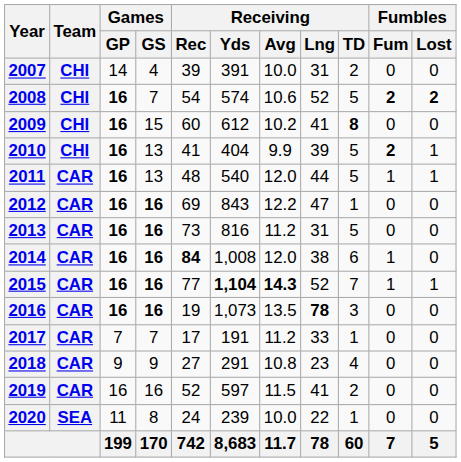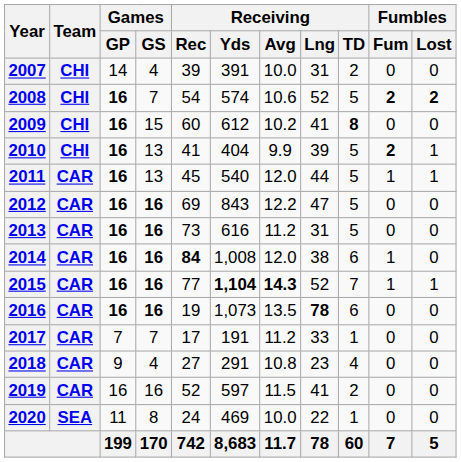2011 | Receiving / Rec: 48 -> 45
2012 | Receiving / TD: 1 -> 5
2013 | Receiving / Yds: 816 -> 616
2016 | Receiving / TD: 3 -> 6
2018 | Games / GS: 9 -> 4
2020 | Receiving / Yds: 239 -> 469
